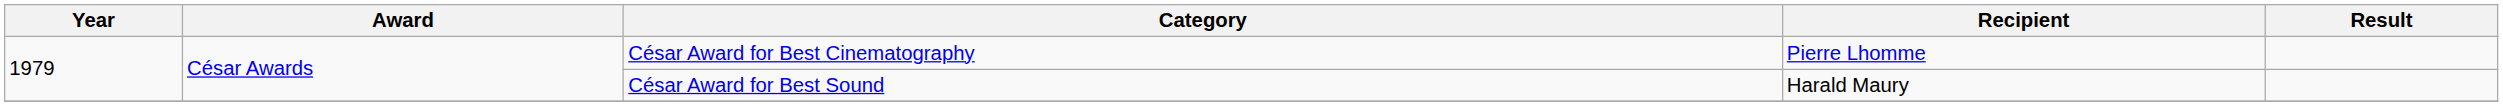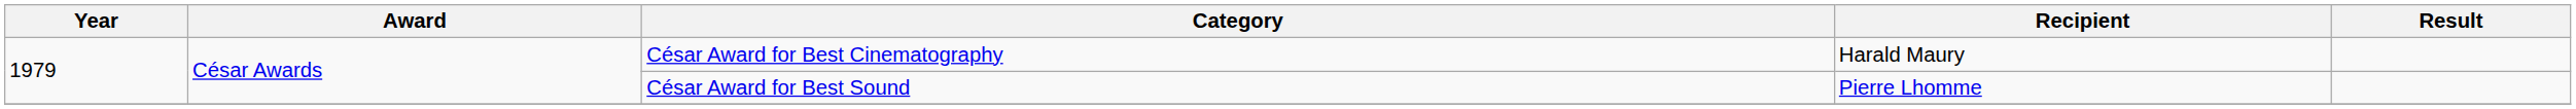César Award for Best Cinematography | Recipient: Pierre Lhomme -> Harald Maury
César Award for Best Sound | Recipient: Harald Maury -> Pierre Lhomme
